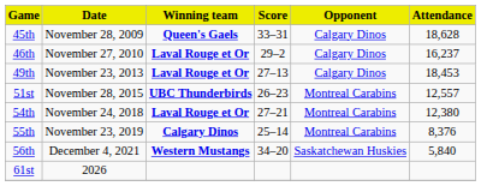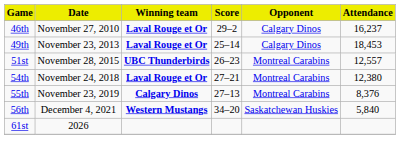- row: 45th | November 28, 2009 | Queen's Gaels | 33–31 | Calgary Dinos | 18,628
49th | Score: 27–13 -> 25–14
55th | Score: 25–14 -> 27–13
